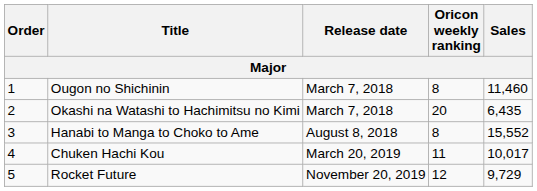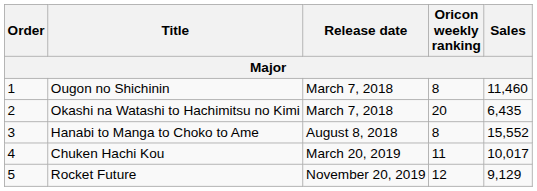Rocket Future | Sales: 9,729 -> 9,129
